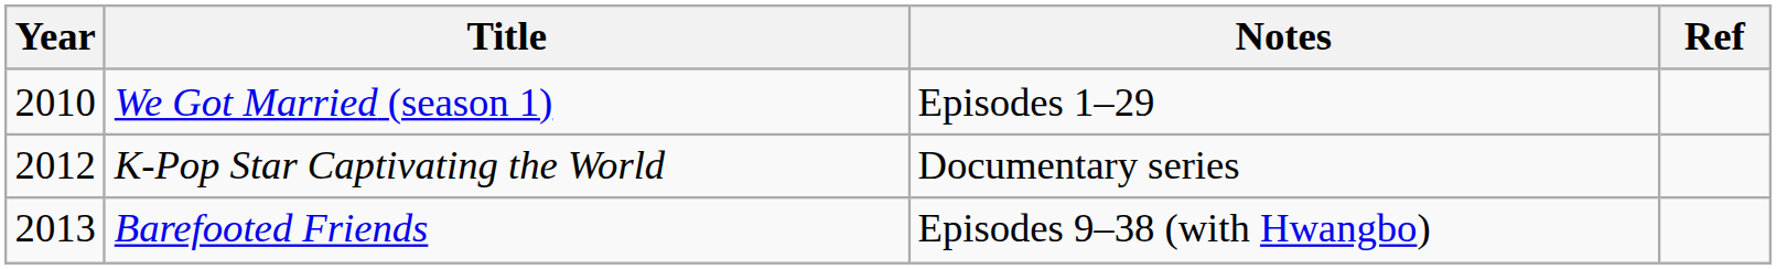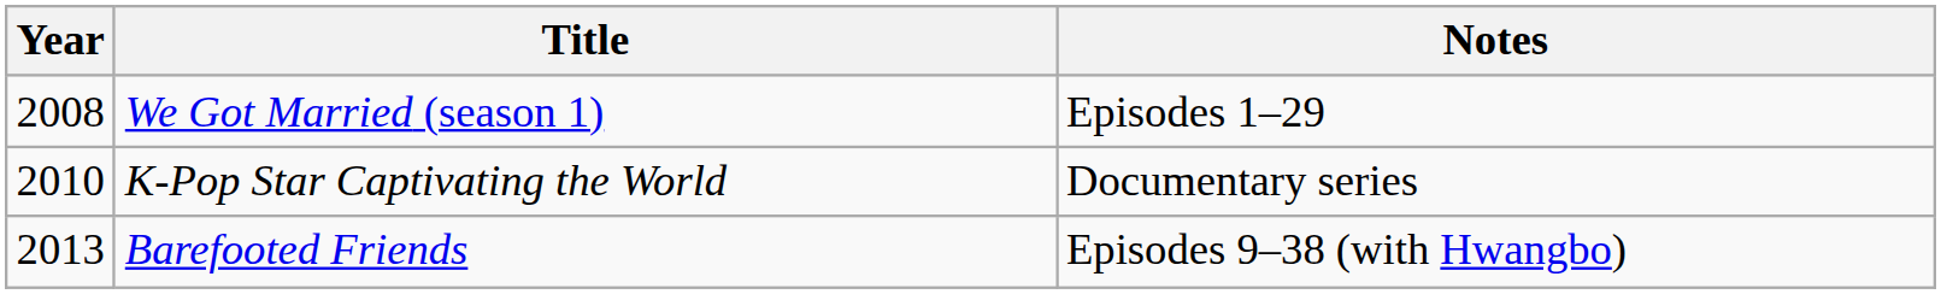- column: Ref
We Got Married (season 1) | Year: 2010 -> 2008
K-Pop Star Captivating the World | Year: 2012 -> 2010
